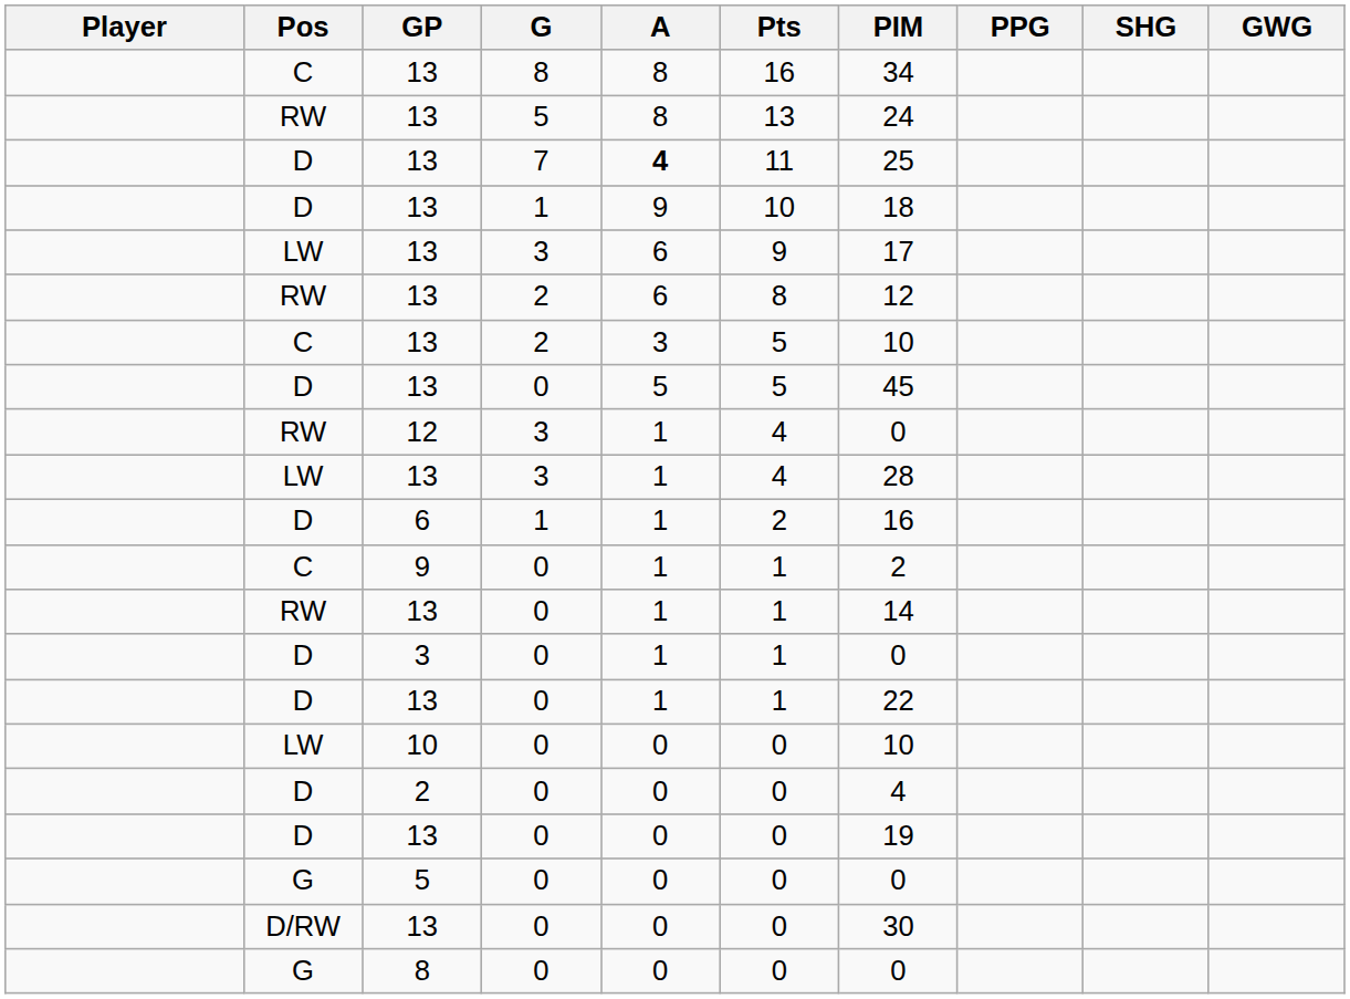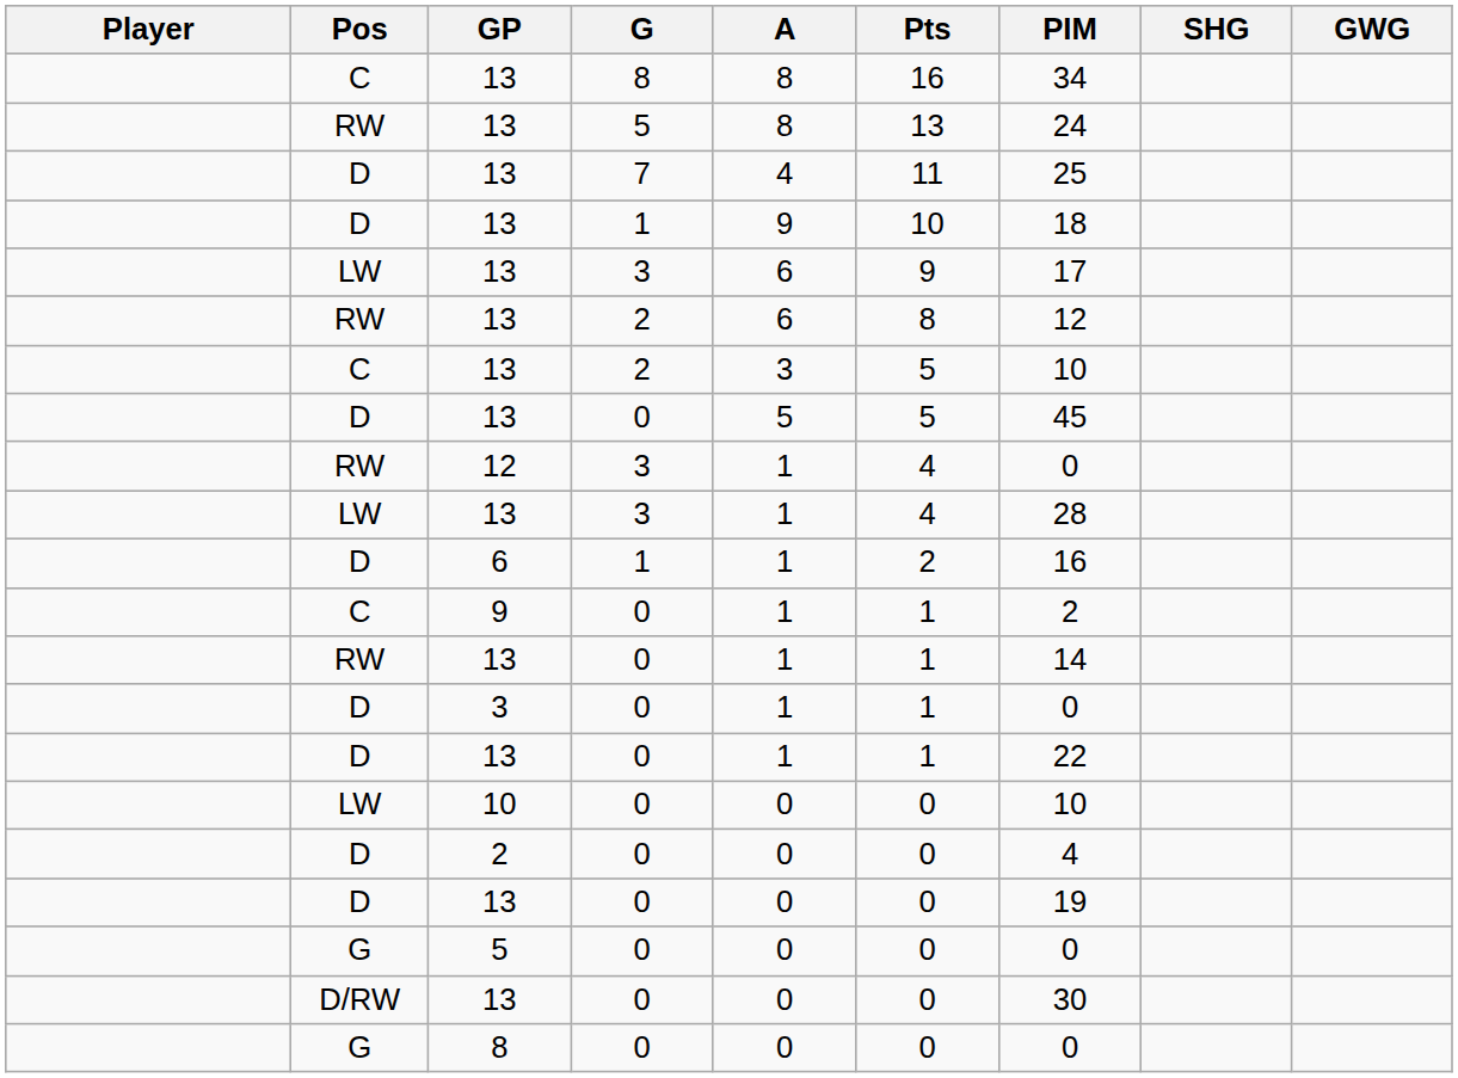- column: PPG
13 / 7 | A: bold -> normal
